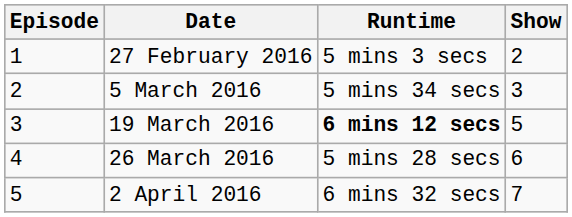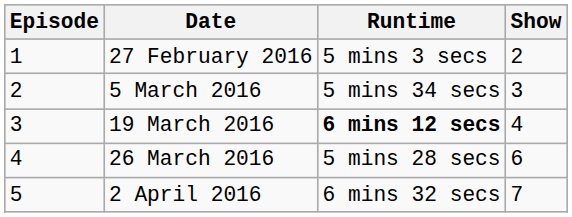19 March 2016 | Show: 5 -> 4
